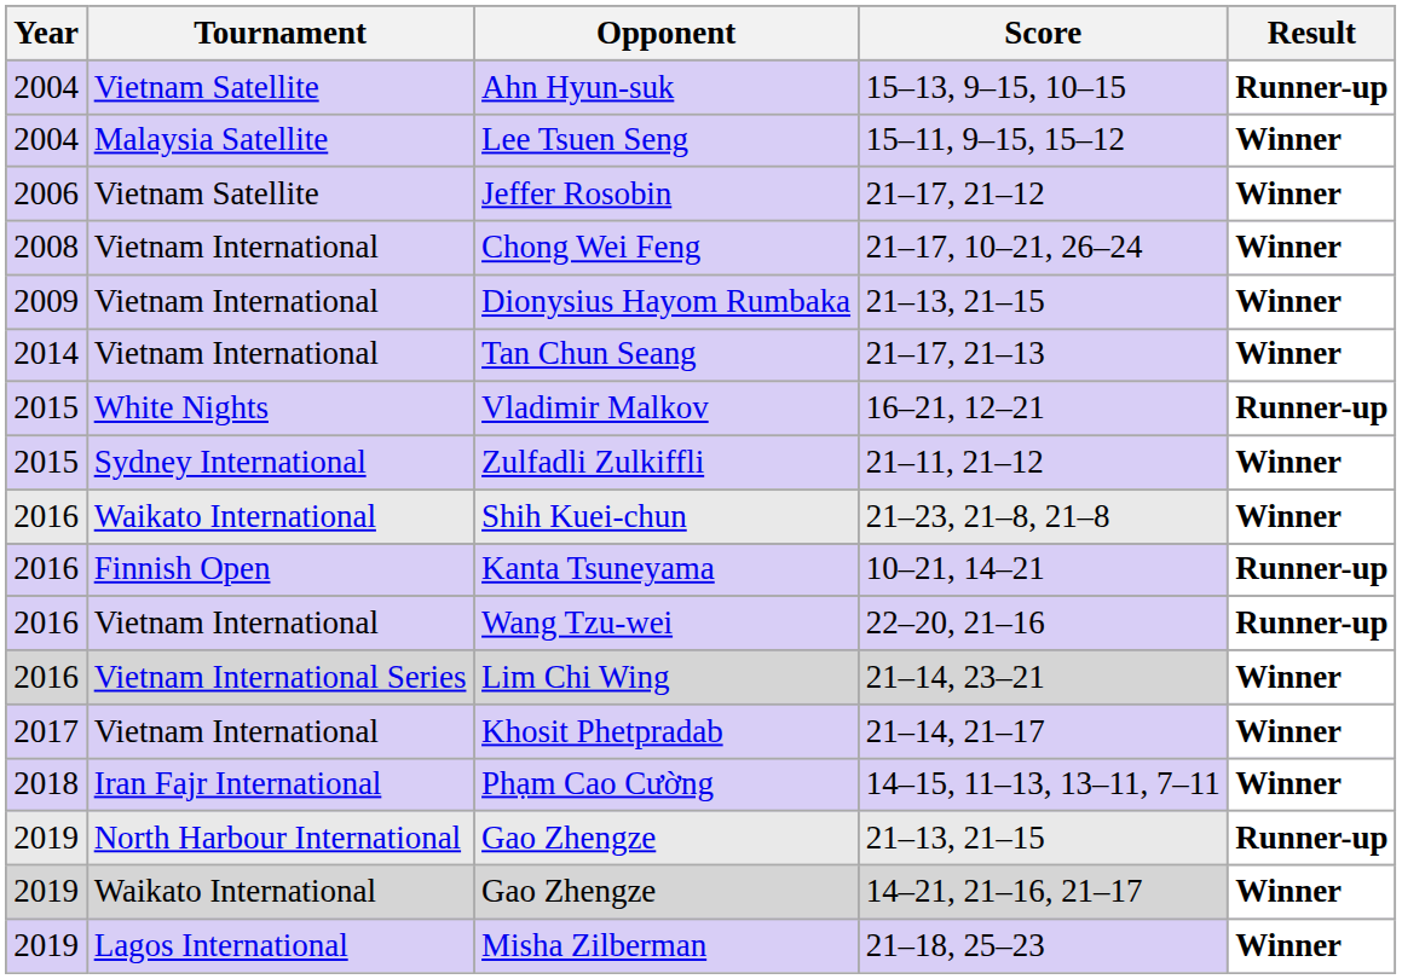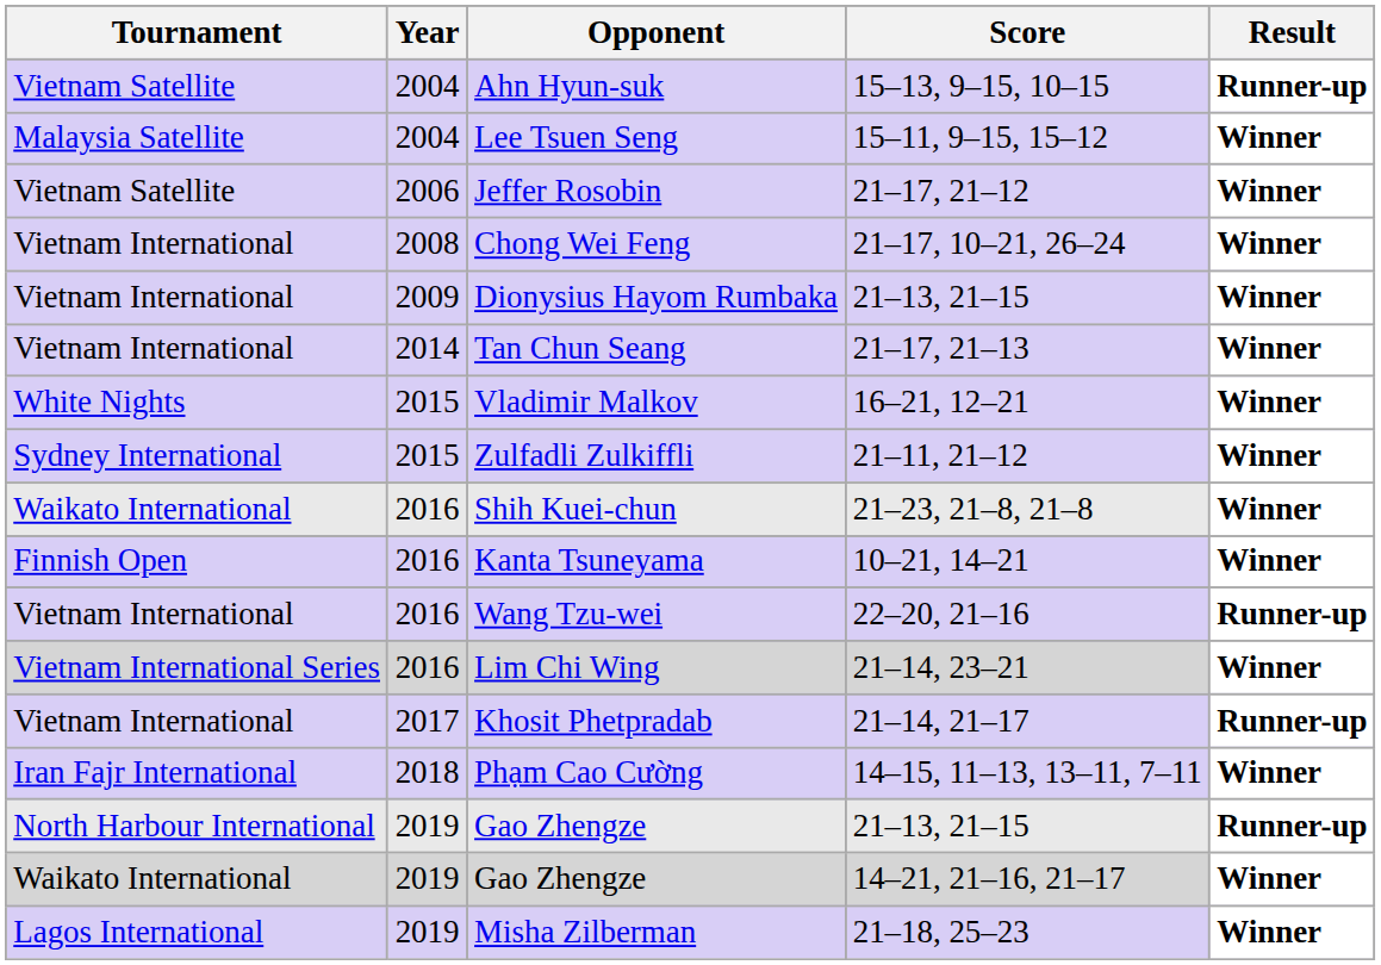columns swapped: Year <-> Tournament
Vladimir Malkov | Result: Runner-up -> Winner
Kanta Tsuneyama | Result: Runner-up -> Winner
Khosit Phetpradab | Result: Winner -> Runner-up
